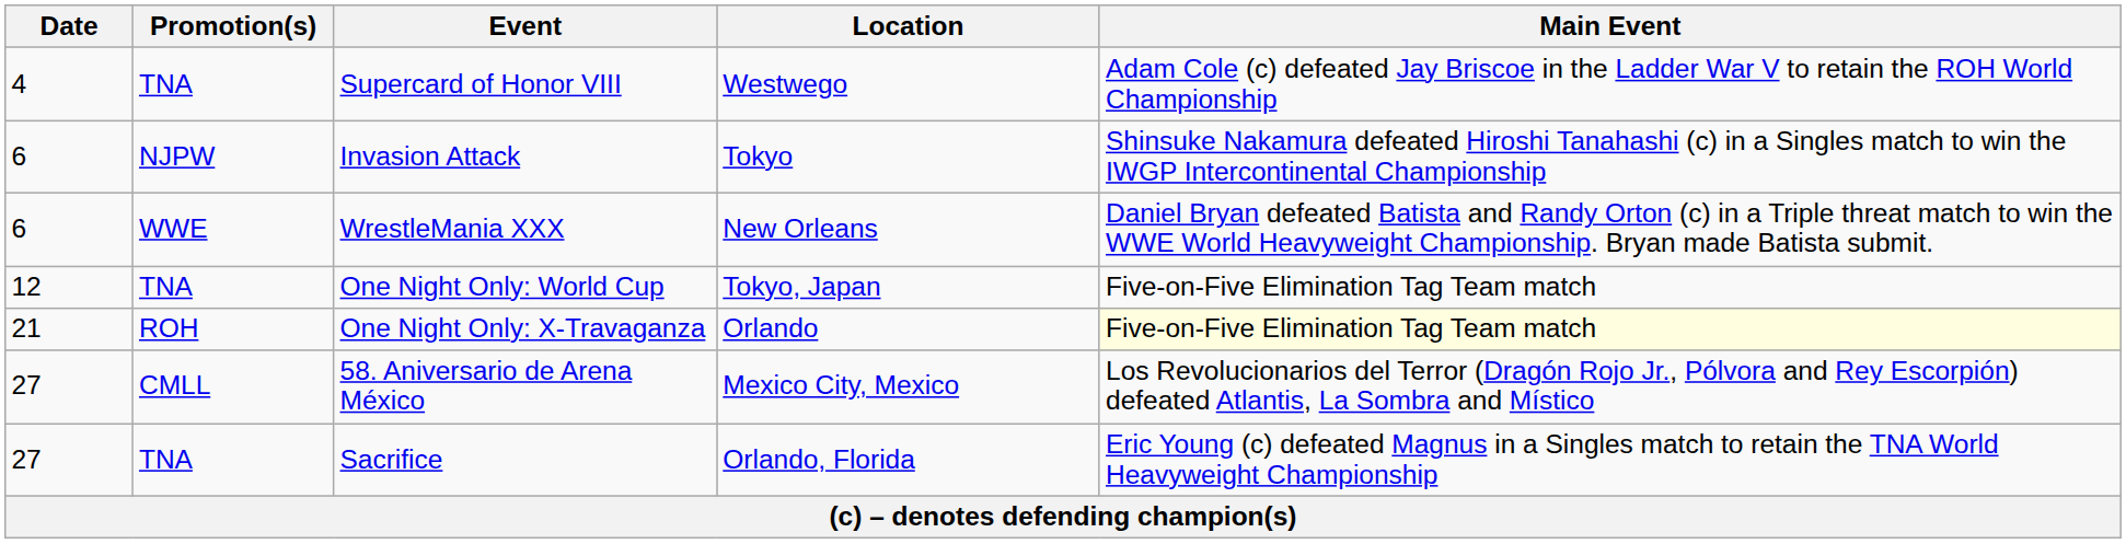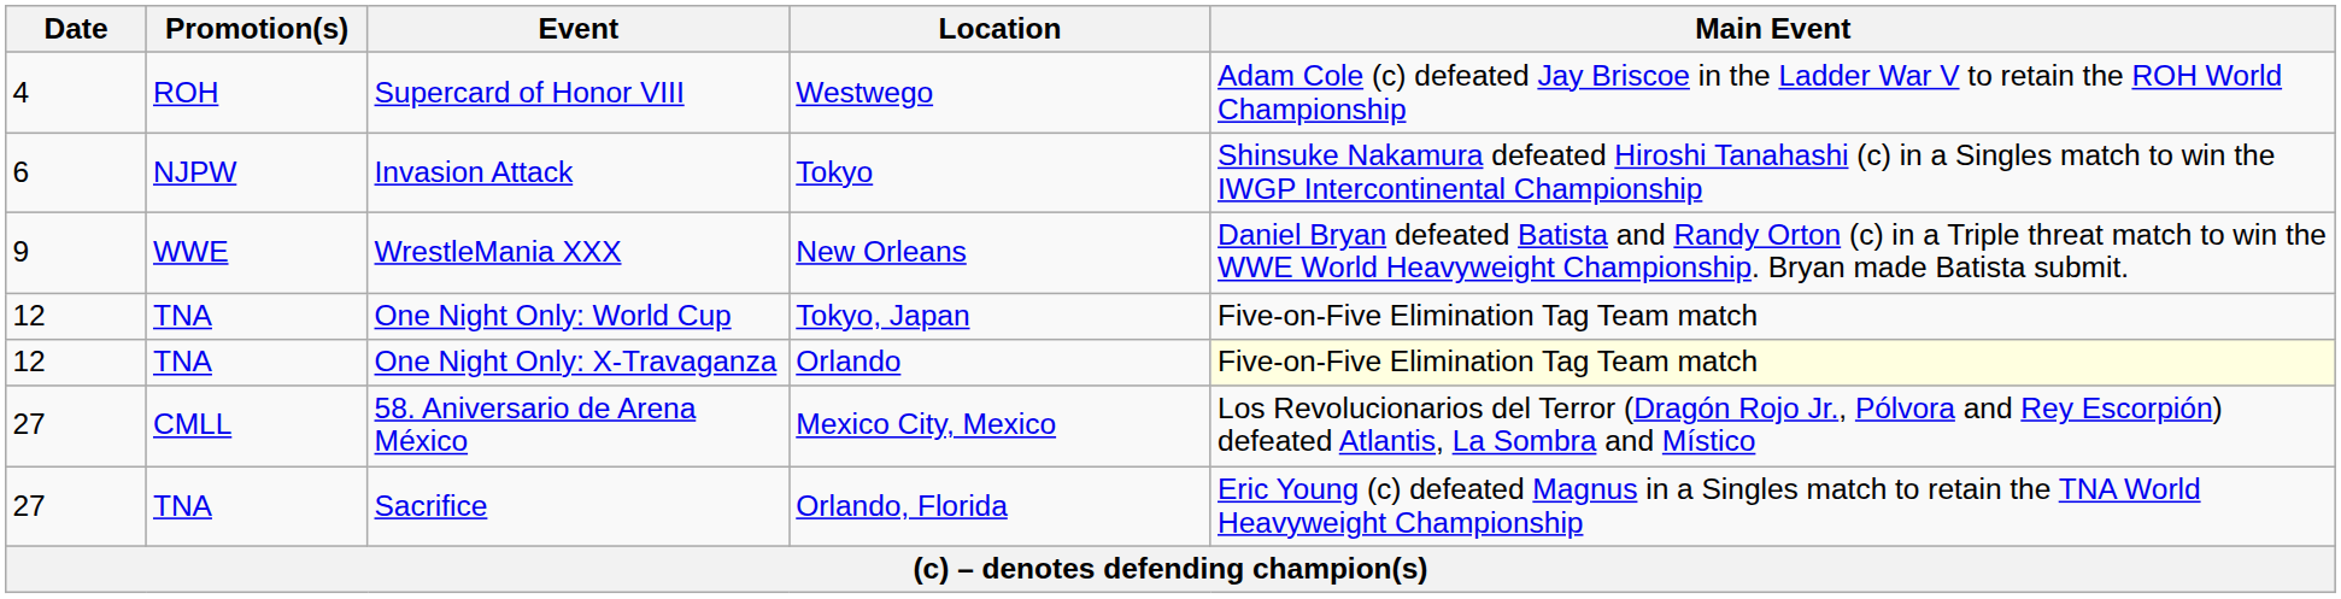Supercard of Honor VIII | Promotion(s): TNA -> ROH
WrestleMania XXX | Date: 6 -> 9
One Night Only: X-Travaganza | Date: 21 -> 12
One Night Only: X-Travaganza | Promotion(s): ROH -> TNA
